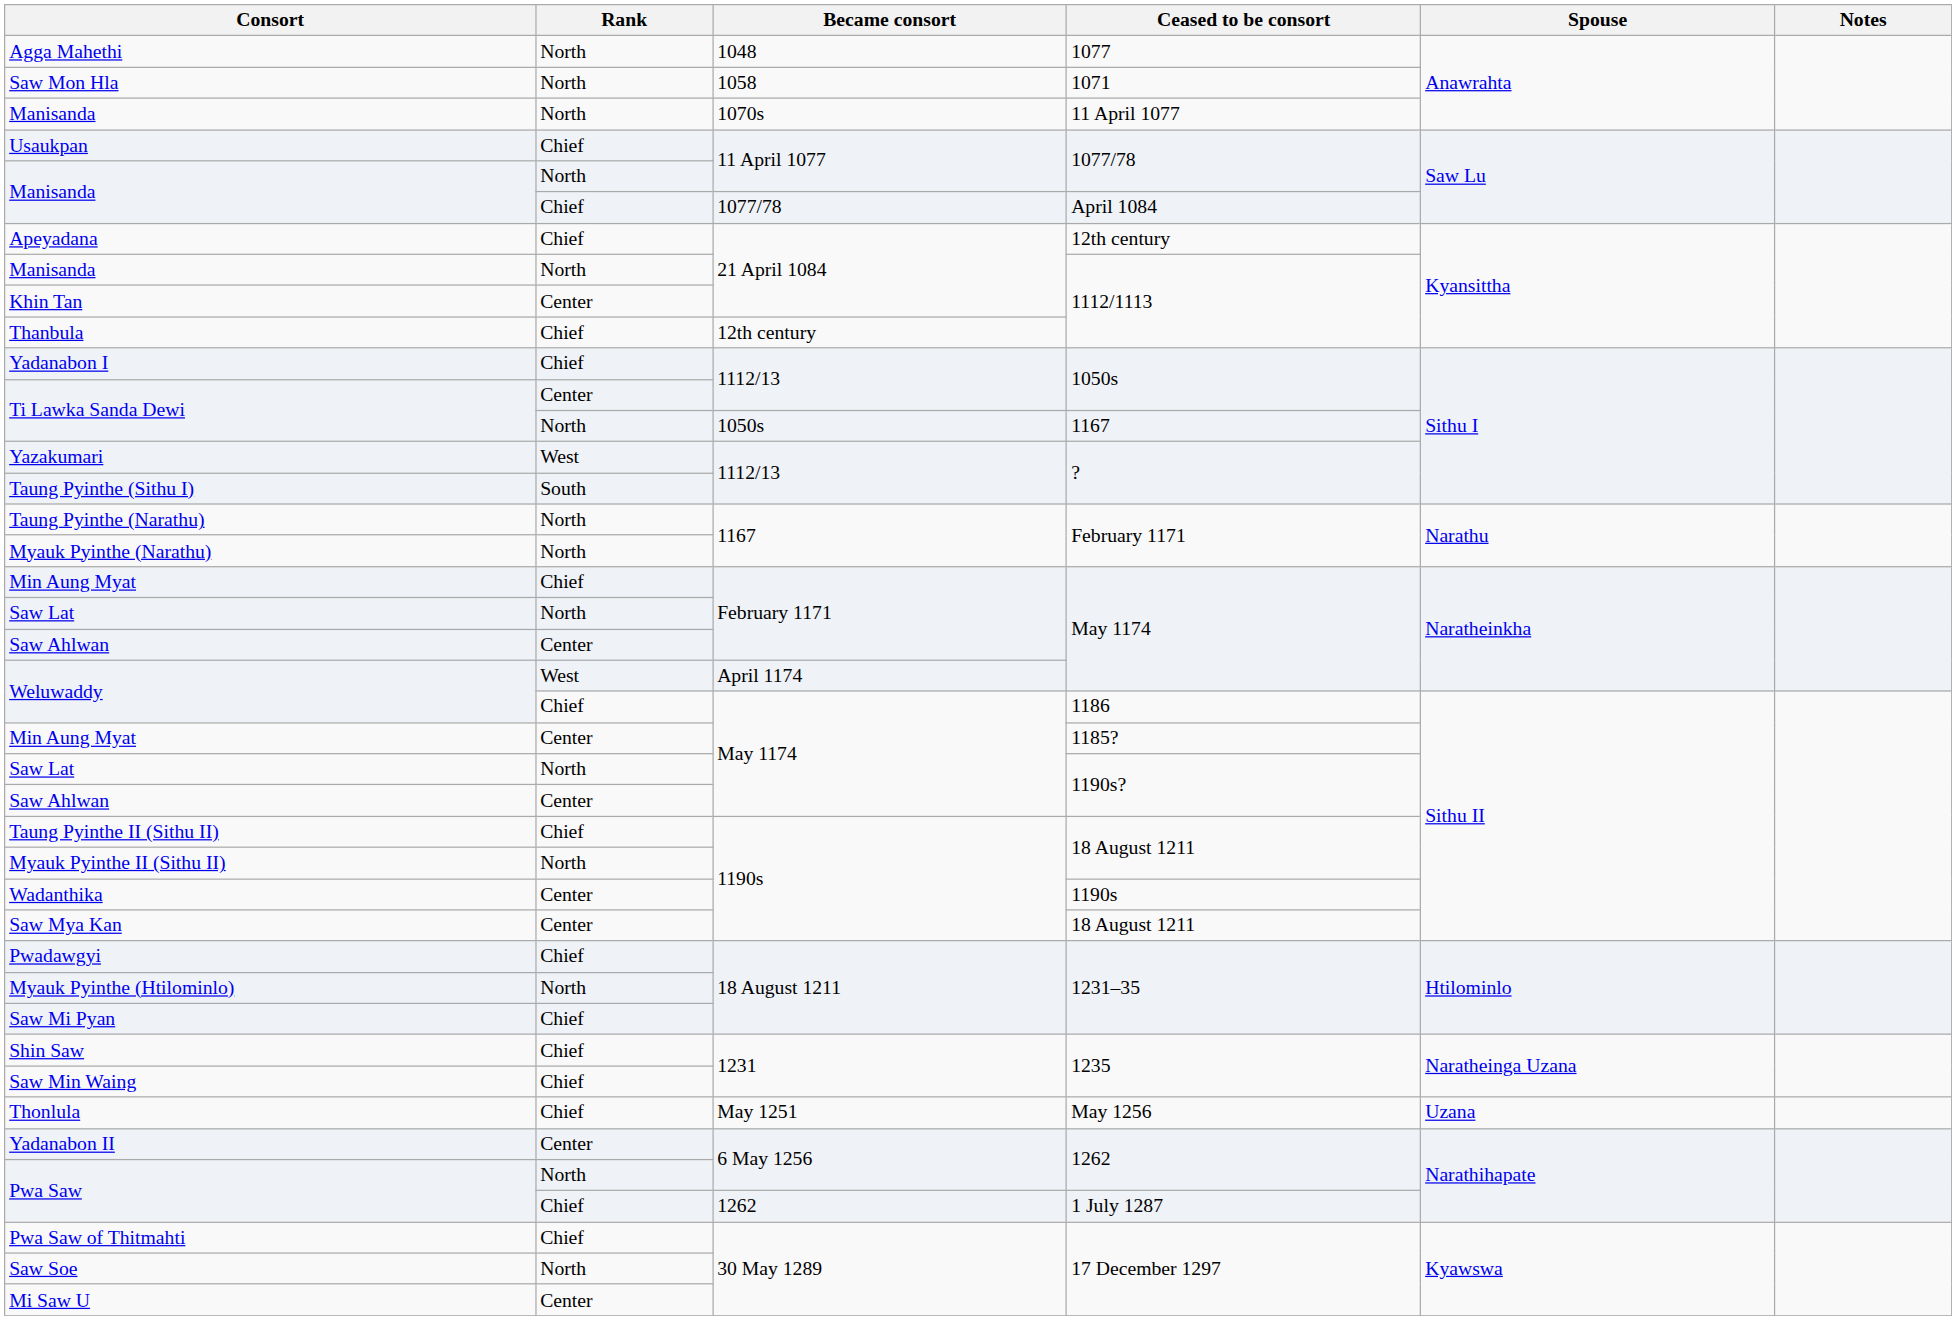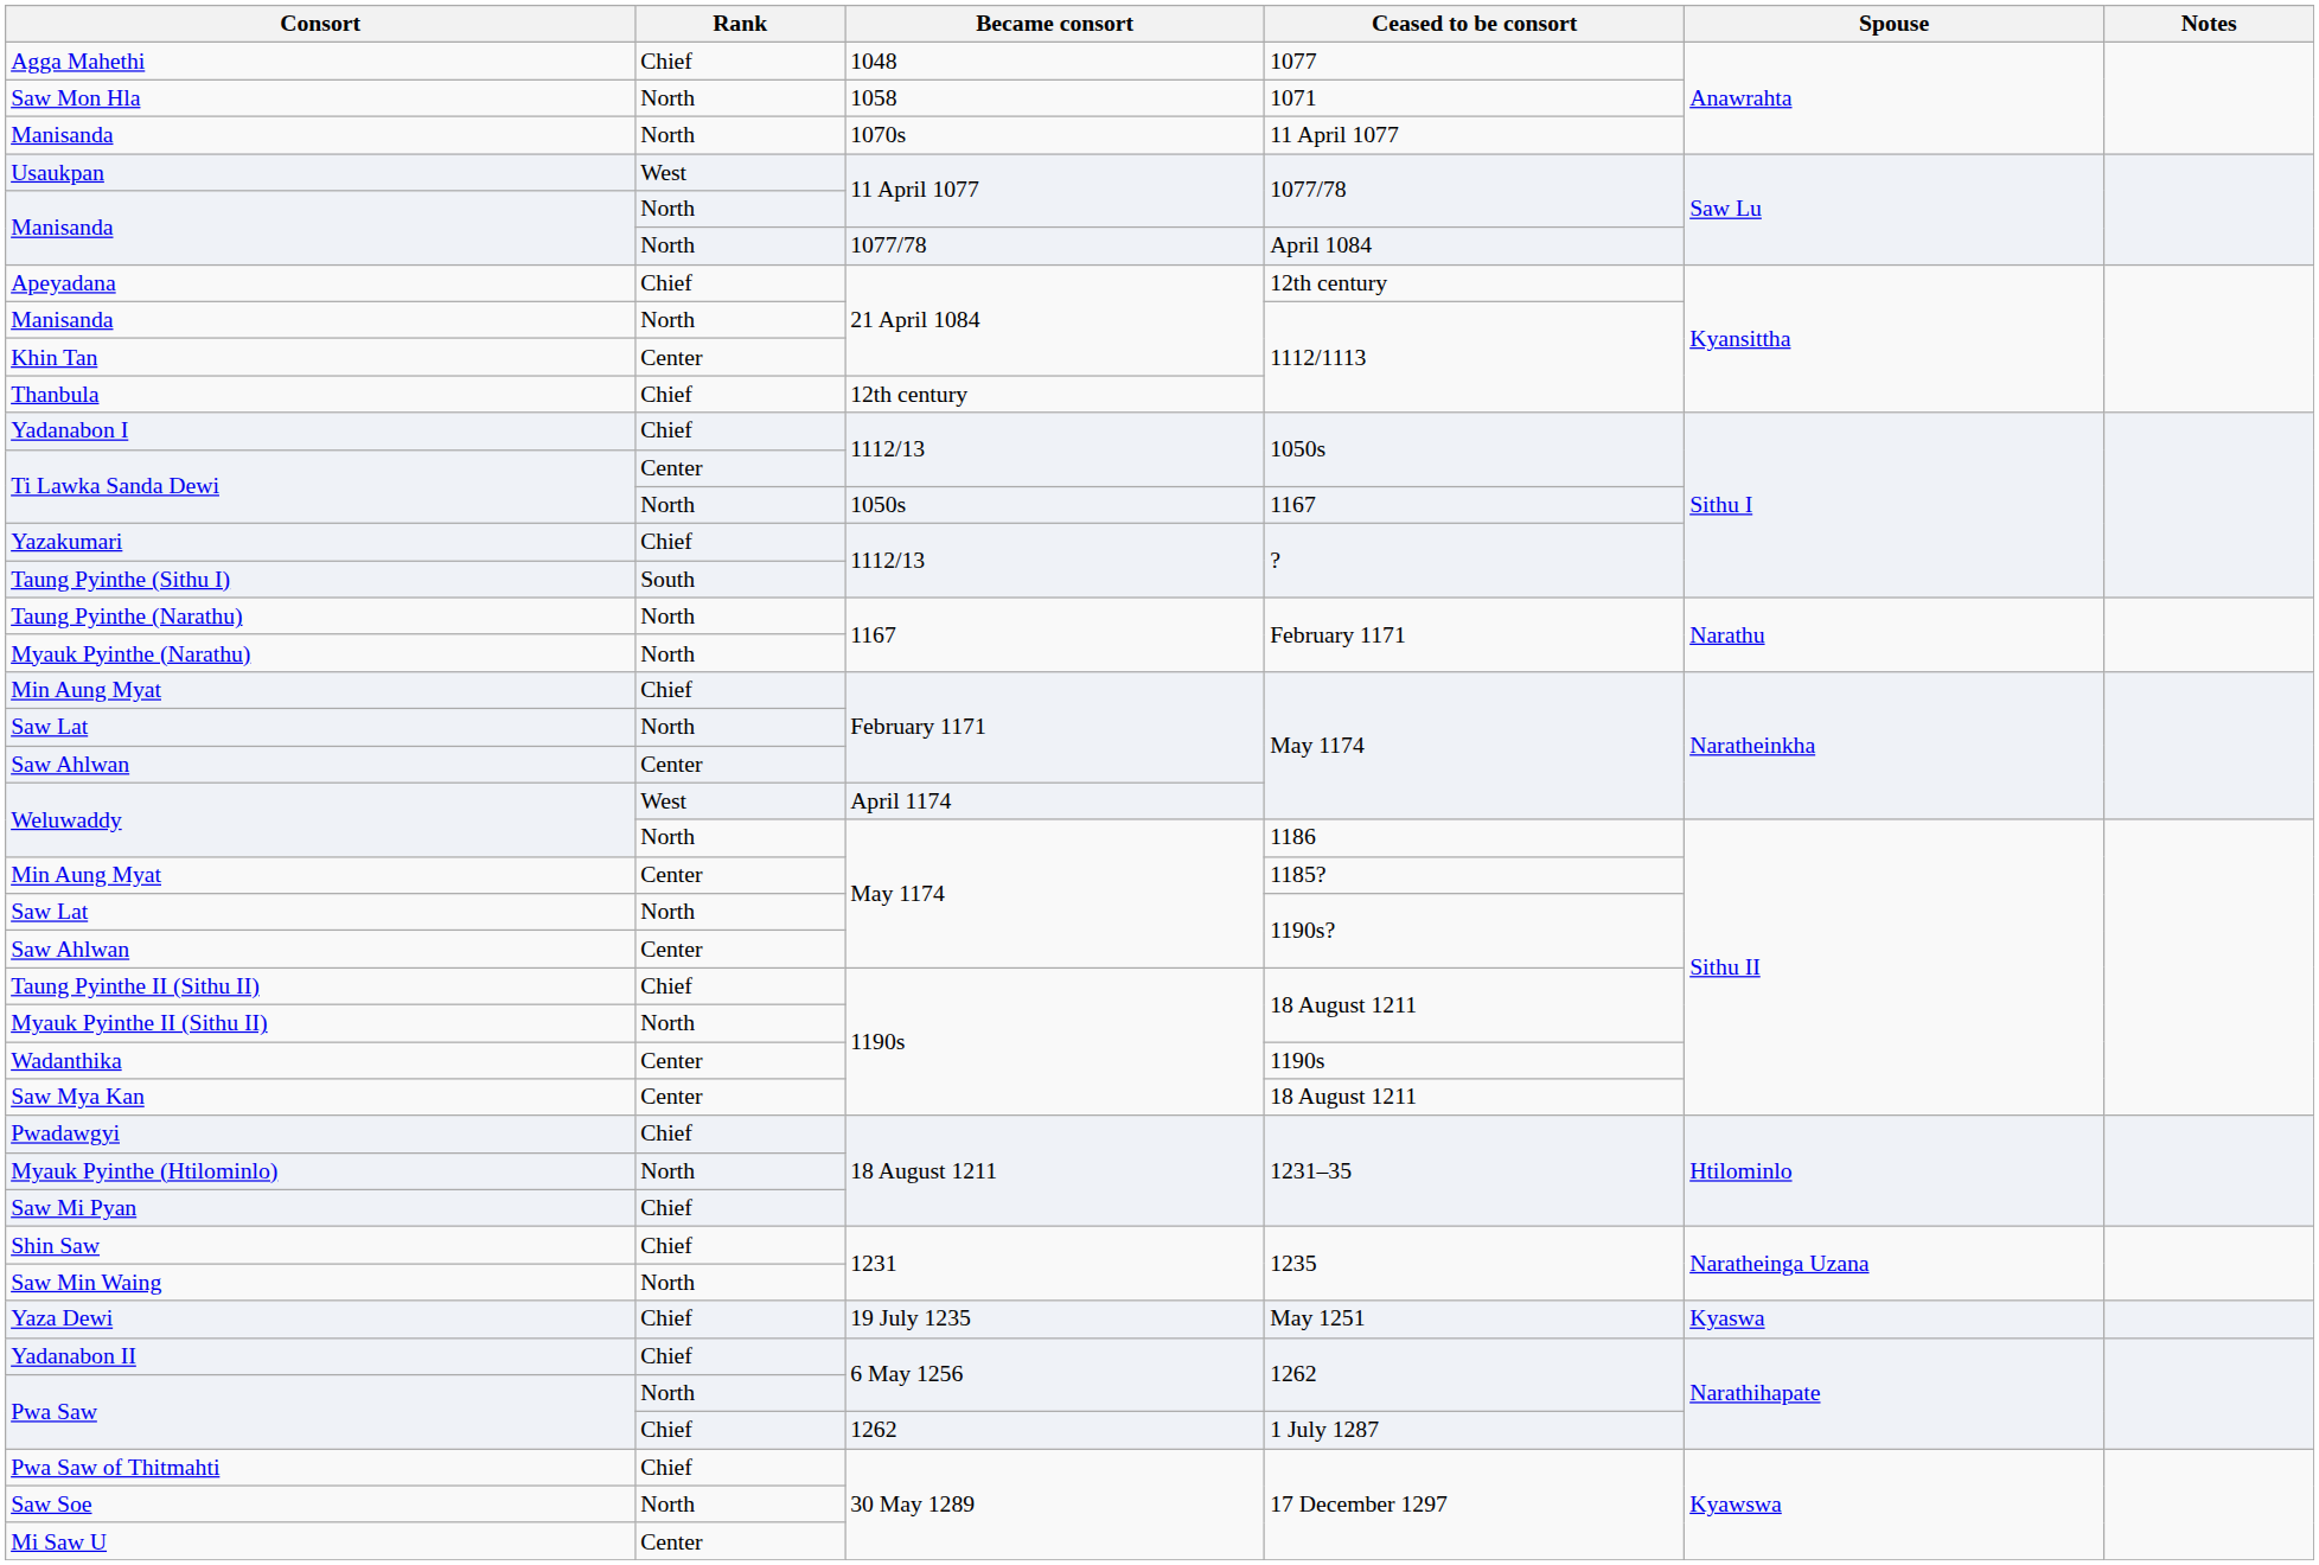Agga Mahethi | Rank: North -> Chief
Usaukpan | Rank: Chief -> West
Manisanda / April 1084 | Rank: Chief -> North
Yazakumari | Rank: West -> Chief
Weluwaddy / 1186 | Rank: Chief -> North
Saw Min Waing | Rank: Chief -> North
+ row: Yaza Dewi | Chief | 19 July 1235 | May 1251 | Kyaswa
- row: Thonlula | Chief | May 1251 | May 1256 | Uzana
Yadanabon II | Rank: Center -> Chief
